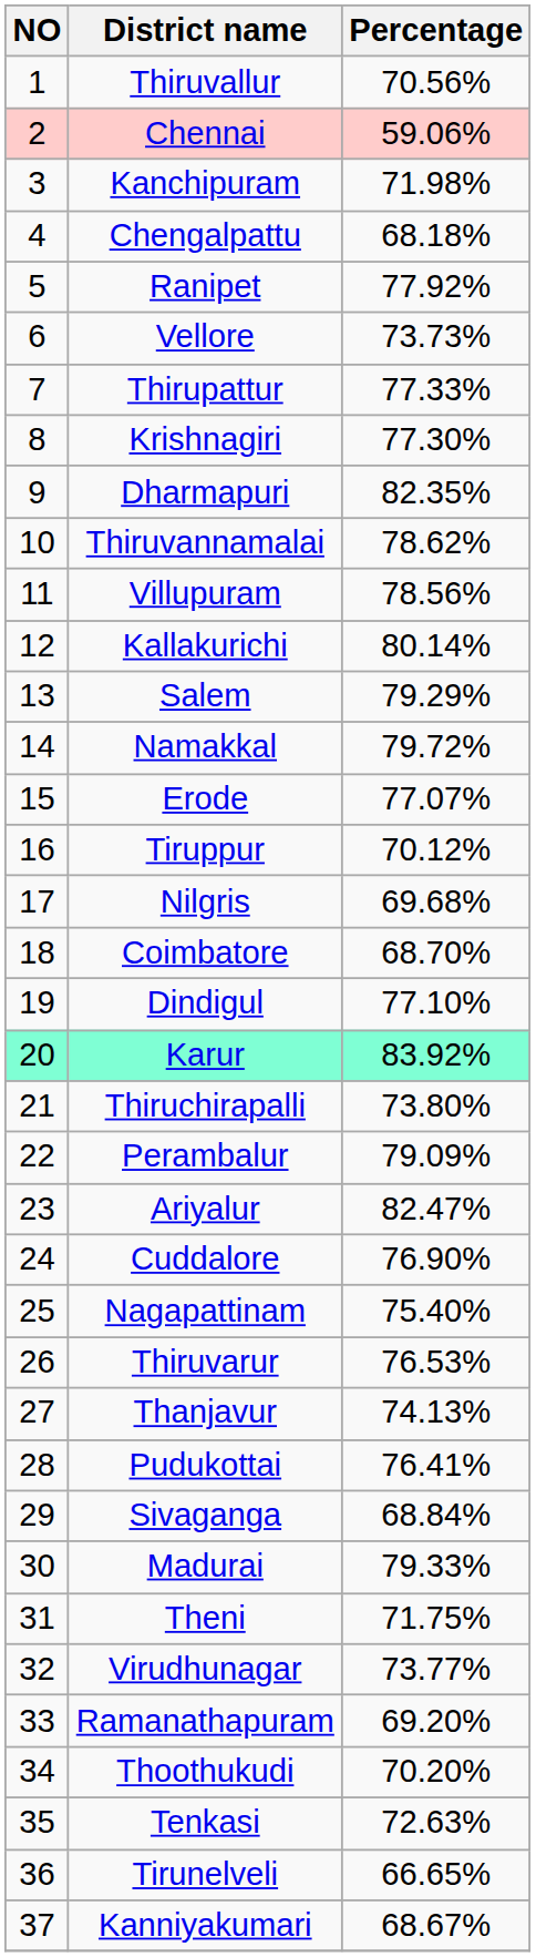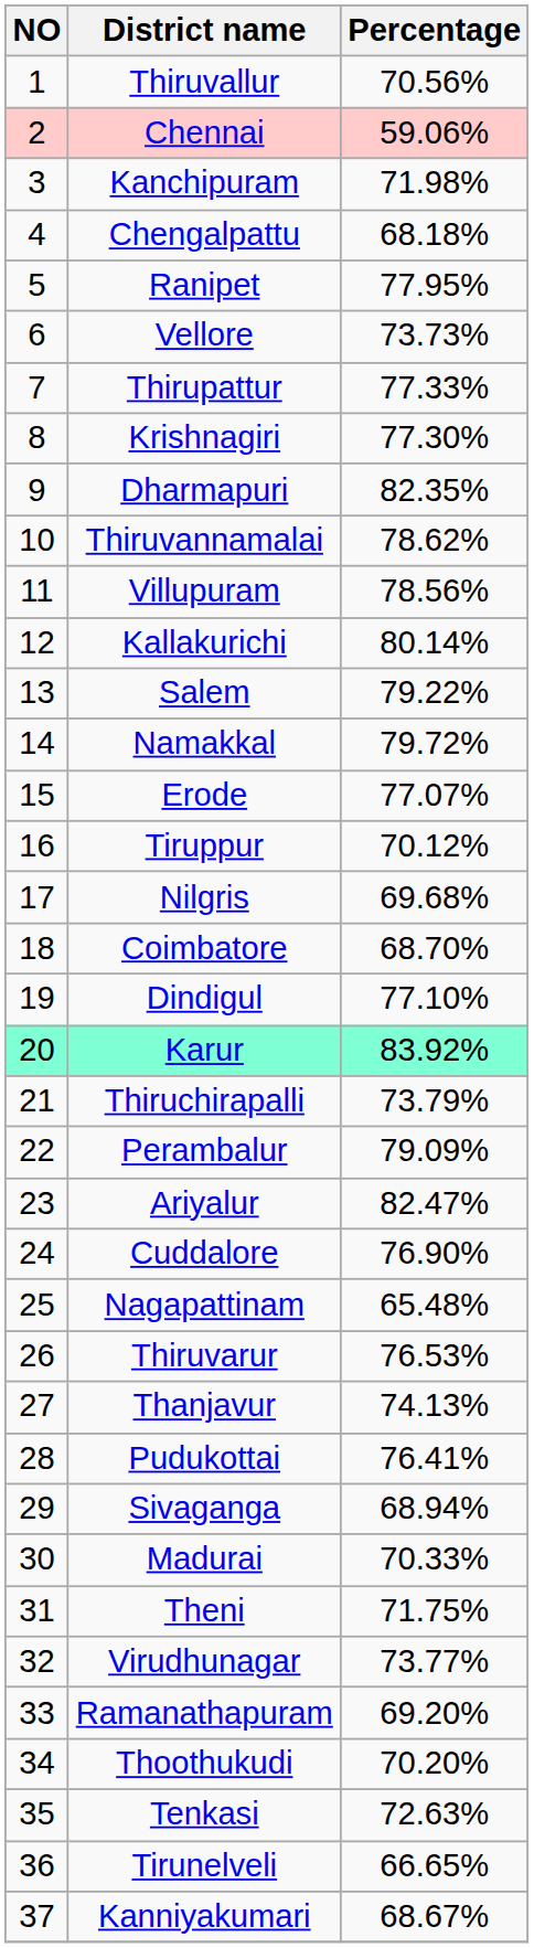Ranipet | Percentage: 77.92% -> 77.95%
Salem | Percentage: 79.29% -> 79.22%
Thiruchirapalli | Percentage: 73.80% -> 73.79%
Nagapattinam | Percentage: 75.40% -> 65.48%
Sivaganga | Percentage: 68.84% -> 68.94%
Madurai | Percentage: 79.33% -> 70.33%
